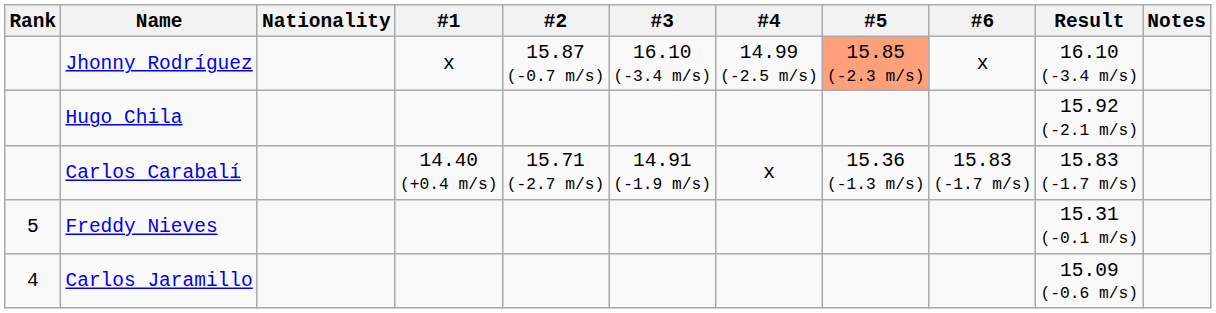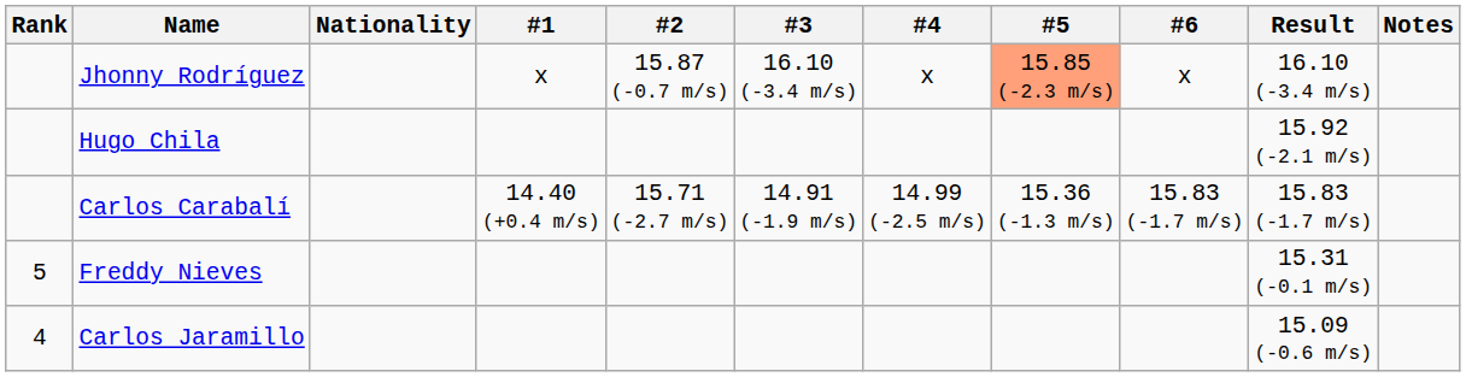Jhonny Rodríguez | #4: 14.99 (-2.5 m/s) -> x
Carlos Carabalí | #4: x -> 14.99 (-2.5 m/s)
